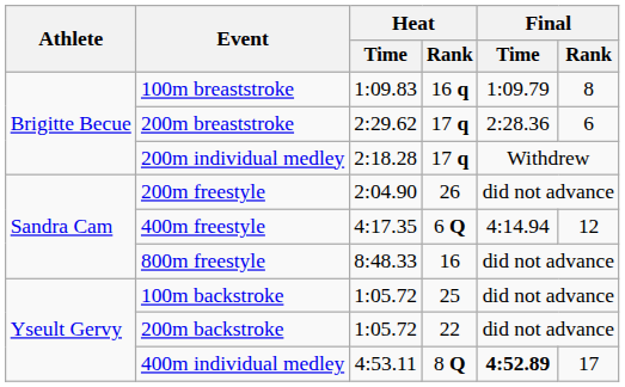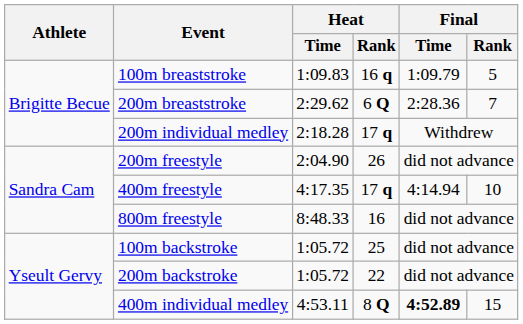100m breaststroke | Final / Rank: 8 -> 5
200m breaststroke | Heat / Rank: 17 q -> 6 Q
200m breaststroke | Final / Rank: 6 -> 7
400m freestyle | Heat / Rank: 6 Q -> 17 q
400m freestyle | Final / Rank: 12 -> 10
400m individual medley | Final / Rank: 17 -> 15
